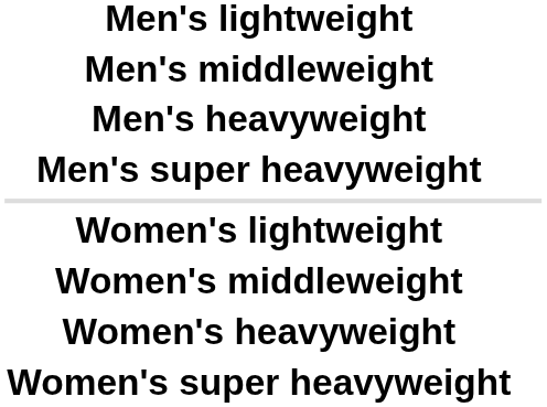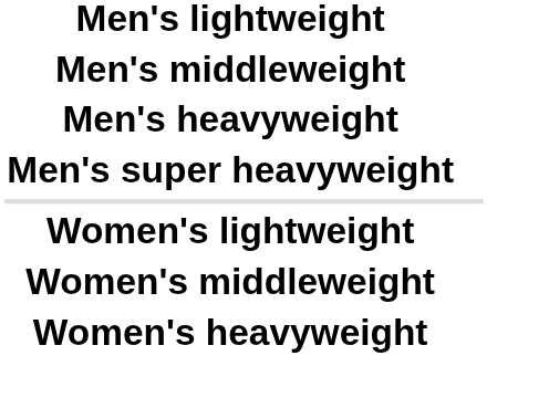- row: Women's super heavyweight
